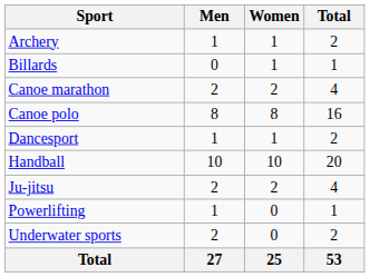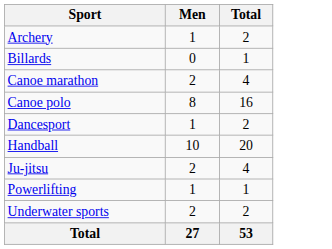- column: Women | 1 | 1 | 2 | 8 | 1 | 10 | 2 | 0 | 0 | 25
